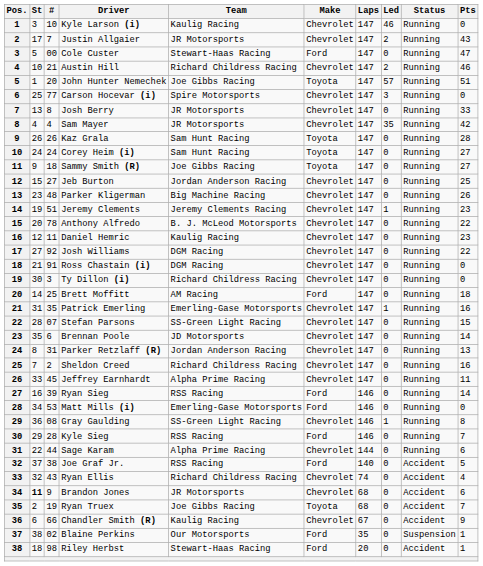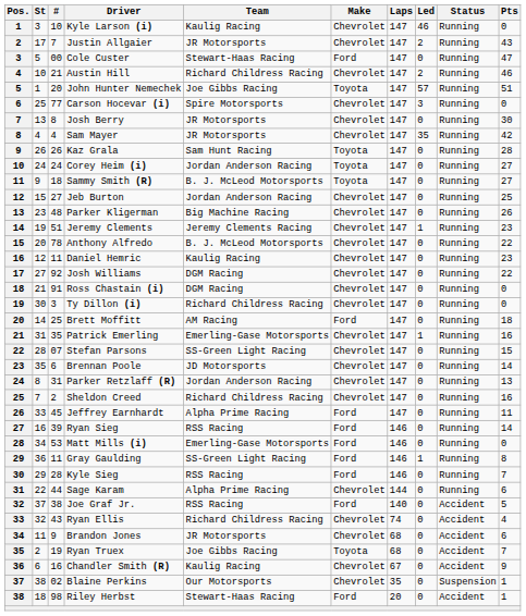Josh Berry | Pts: 33 -> 30
Corey Heim (i) | Team: Sam Hunt Racing -> Jordan Anderson Racing
Sammy Smith (R) | Team: Joe Gibbs Racing -> B. J. McLeod Motorsports
Jeffrey Earnhardt | Make: Chevrolet -> Ford
Gray Gaulding | #: 08 -> 11
Gray Gaulding | Make: Chevrolet -> Ford
Brandon Jones | St: bold -> normal
Chandler Smith (R) | #: 66 -> 16
Blaine Perkins | Make: Ford -> Chevrolet
